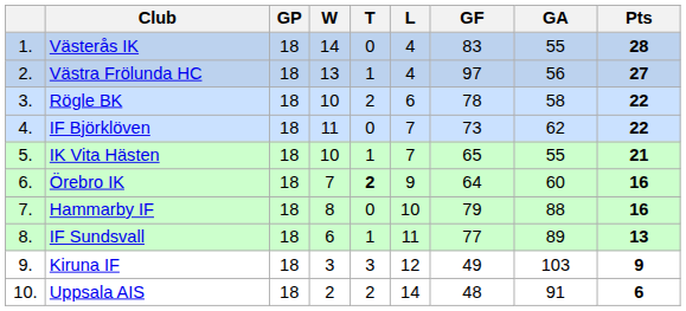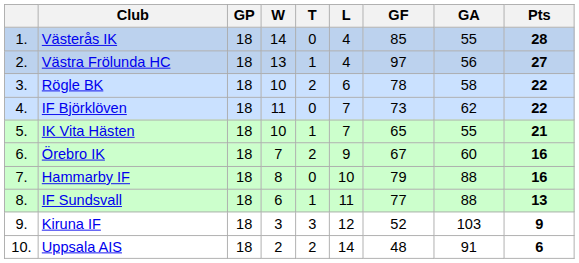Västerås IK | GF: 83 -> 85
Örebro IK | T: bold -> normal
Örebro IK | GF: 64 -> 67
IF Sundsvall | GA: 89 -> 88
Kiruna IF | GF: 49 -> 52
